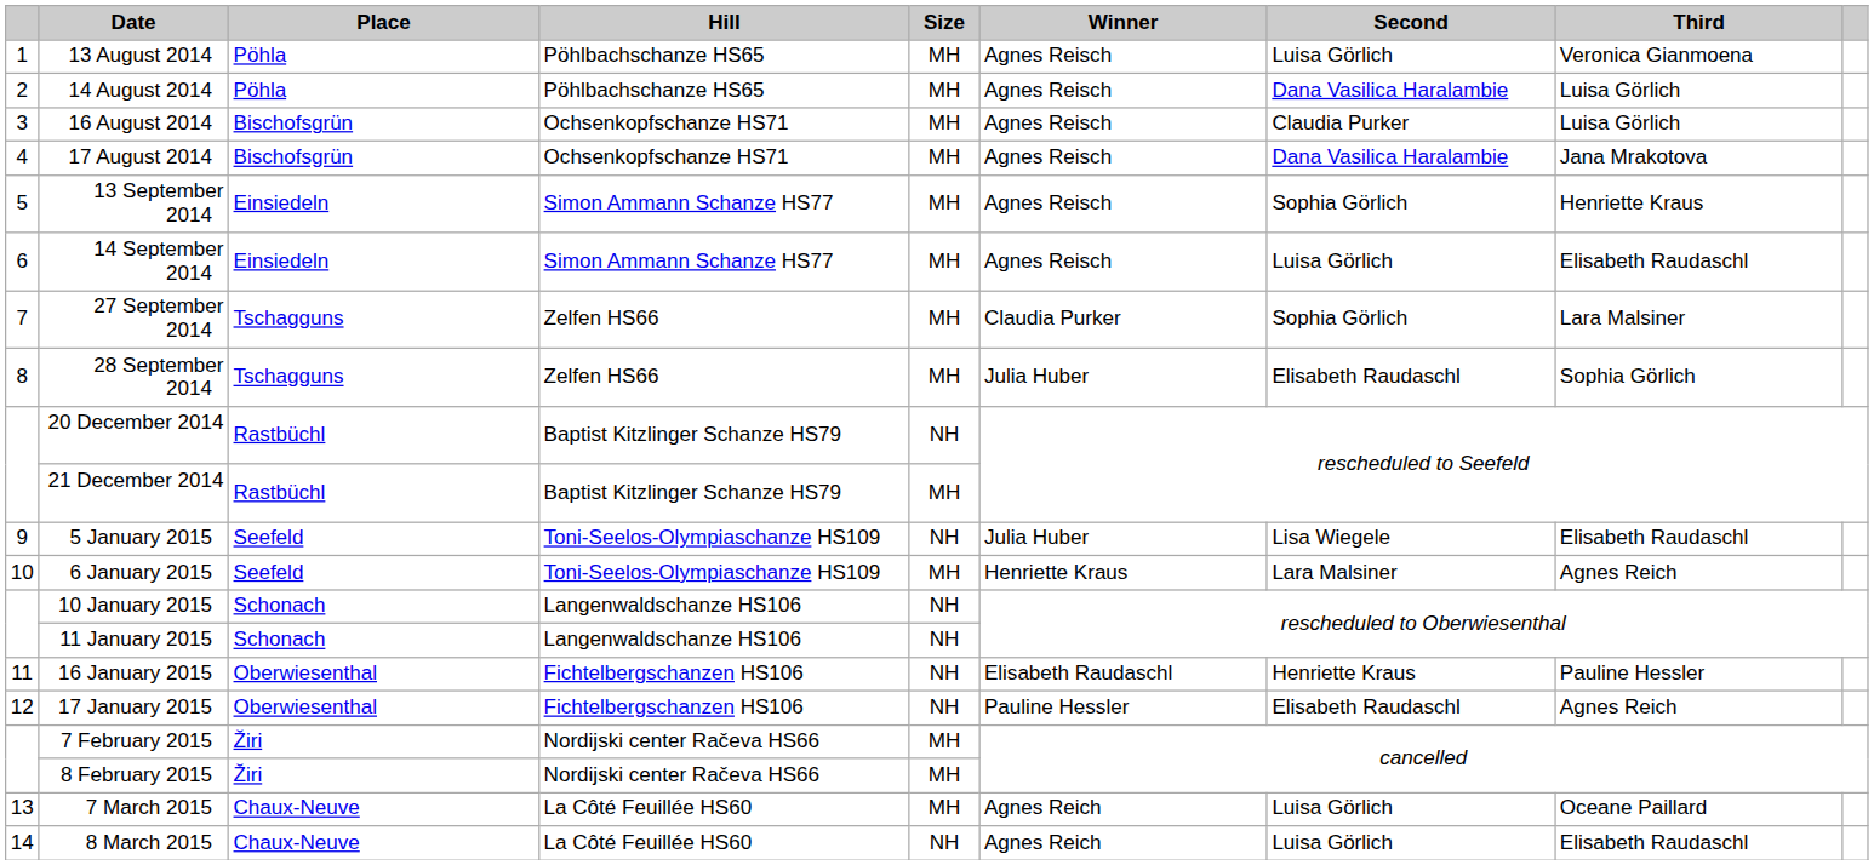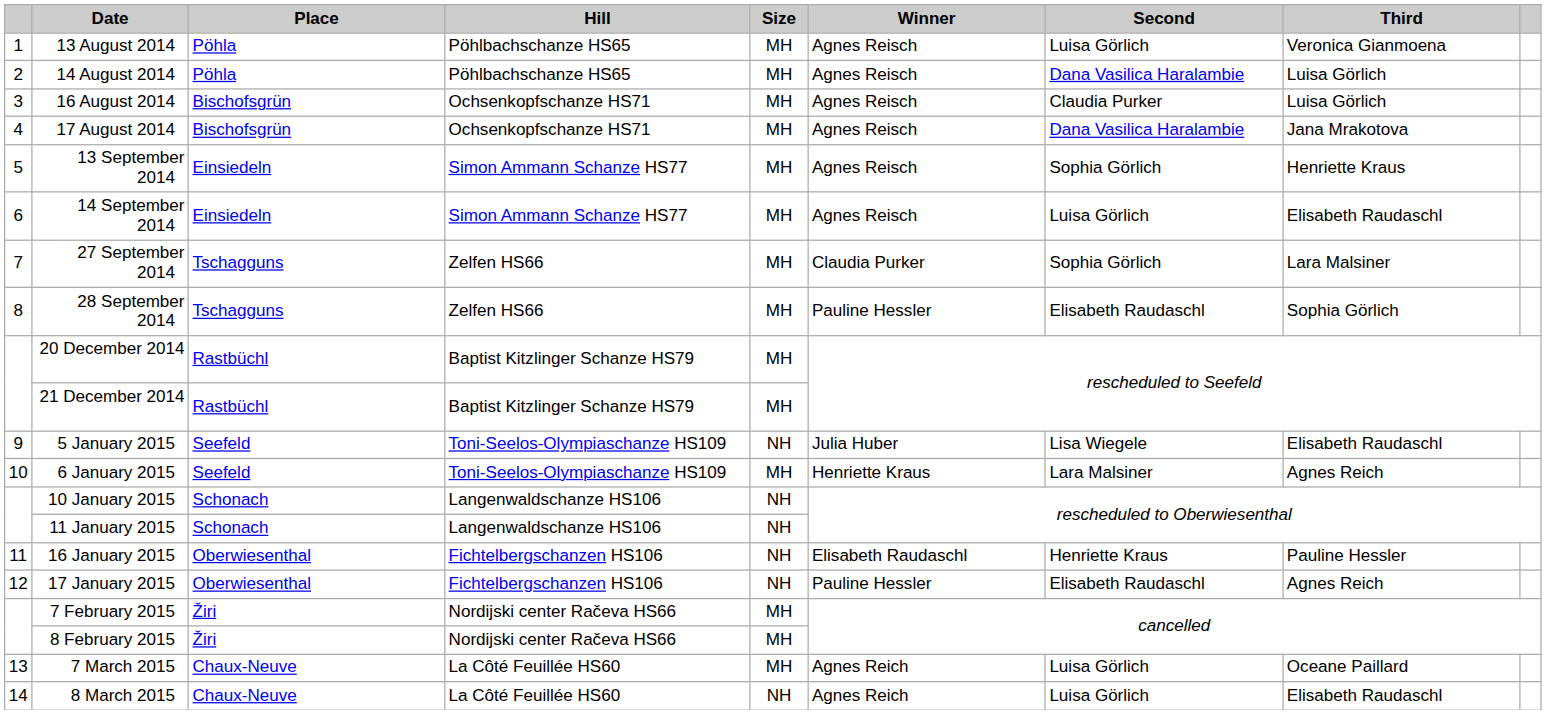28 September 2014 | Winner: Julia Huber -> Pauline Hessler
20 December 2014 | Size: NH -> MH
